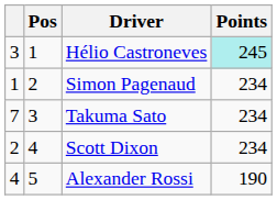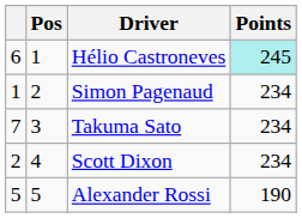Hélio Castroneves | column 1: 3 -> 6
Alexander Rossi | column 1: 4 -> 5
